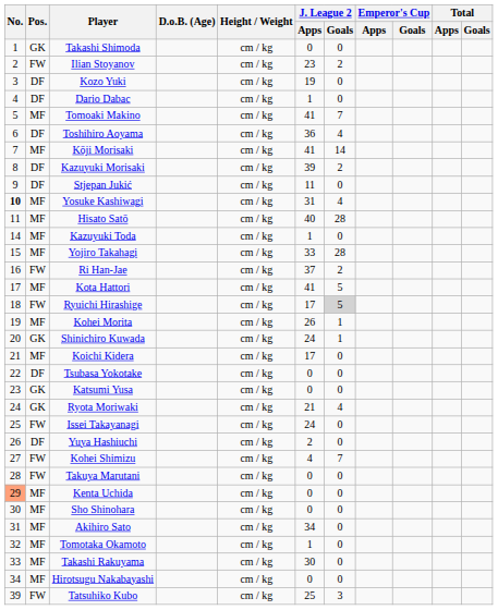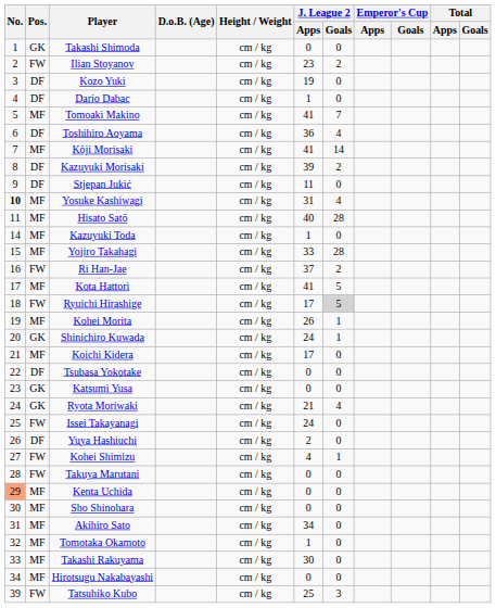Kohei Shimizu | J. League 2 / Goals: 7 -> 1
